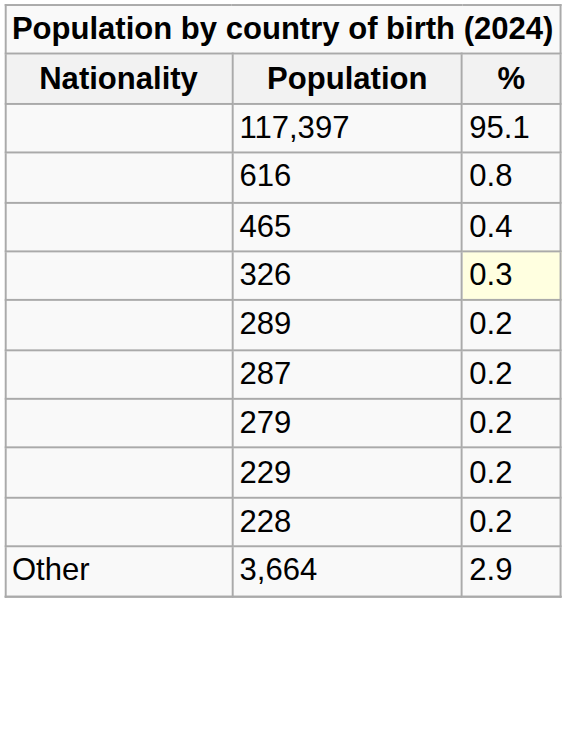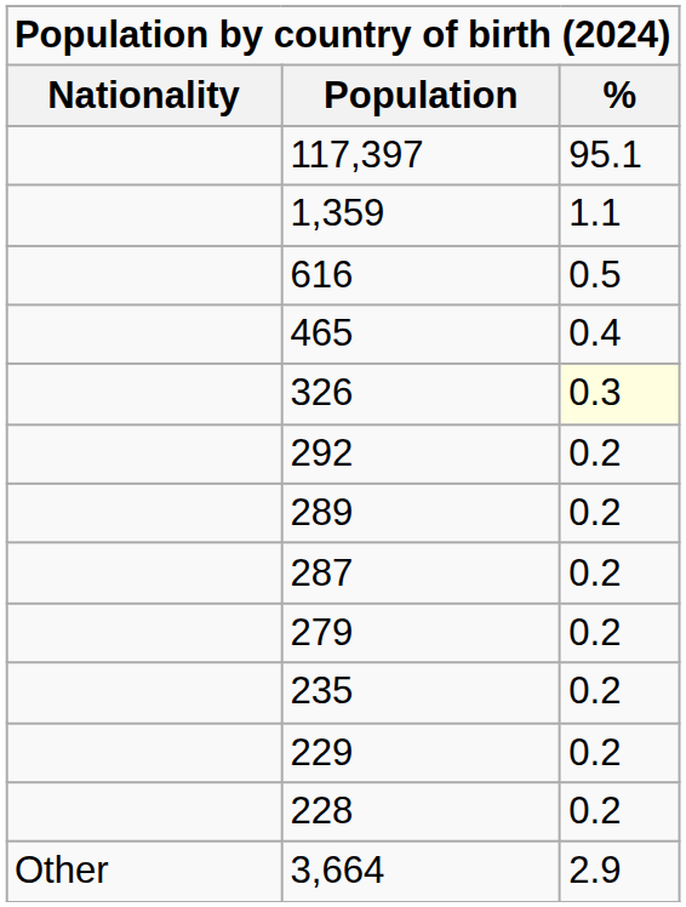+ row: 1,359 | 1.1
616 | %: 0.8 -> 0.5
+ row: 292 | 0.2
+ row: 235 | 0.2
